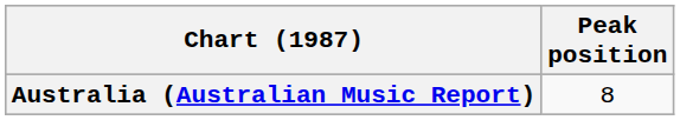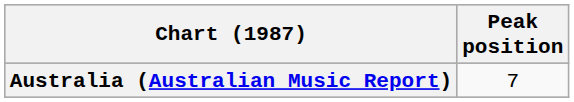Australia (Australian Music Report) | Peak position: 8 -> 7
